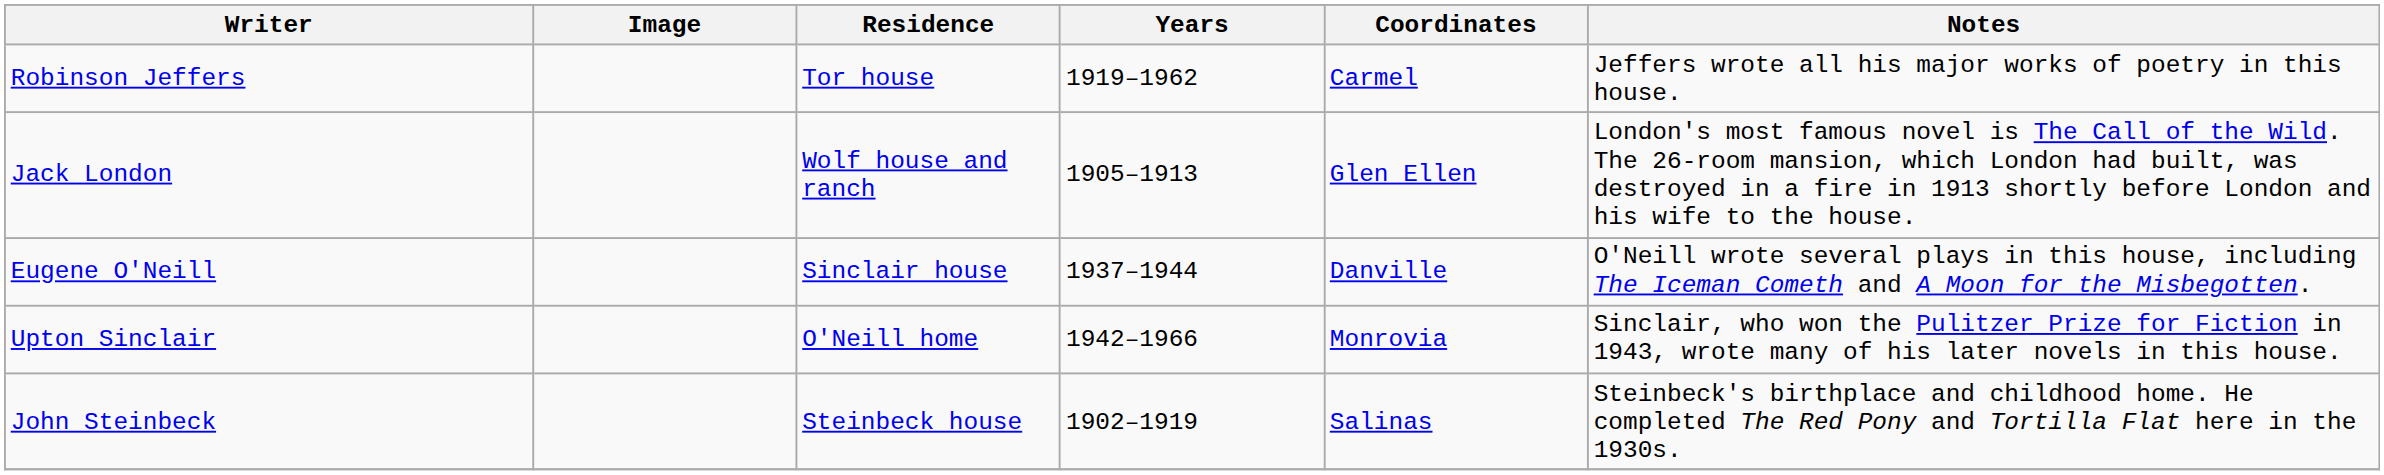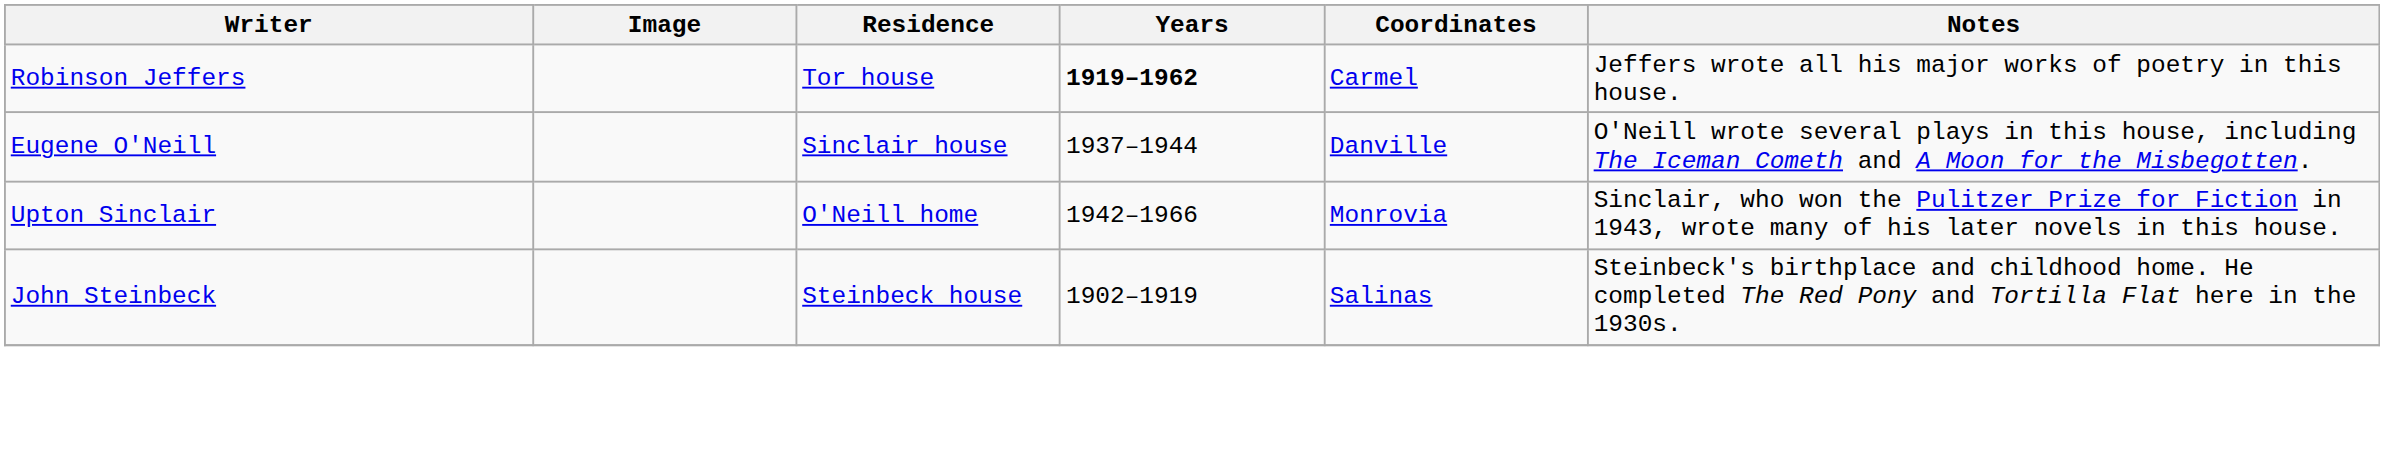Robinson Jeffers | Years: normal -> bold
- row: Jack London | Wolf house and ranch | 1905–1913 | Glen Ellen | London's most famous novel is The Call of the Wild. The 26-room mansion, which London had built, was destroyed in a fire in 1913 shortly before London and his wife to the house.
